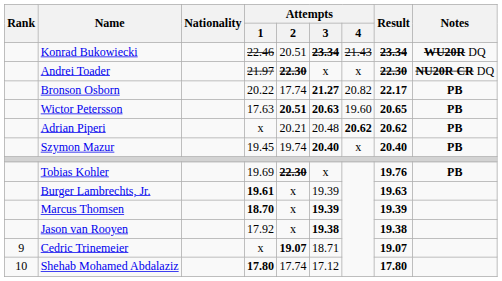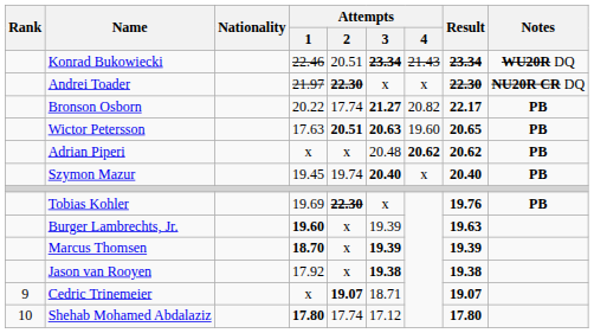Adrian Piperi | Attempts / 2: 20.21 -> x
Burger Lambrechts, Jr. | Attempts / 1: 19.61 -> 19.60
